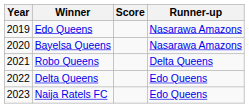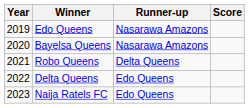columns swapped: Score <-> Runner-up
